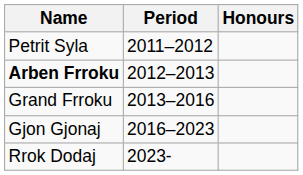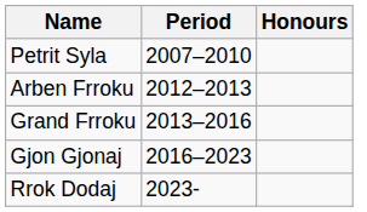+ row: Petrit Syla | 2007–2010
- row: Petrit Syla | 2011–2012
2012–2013 | Name: bold -> normal
